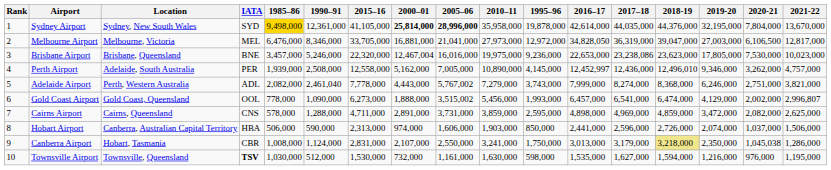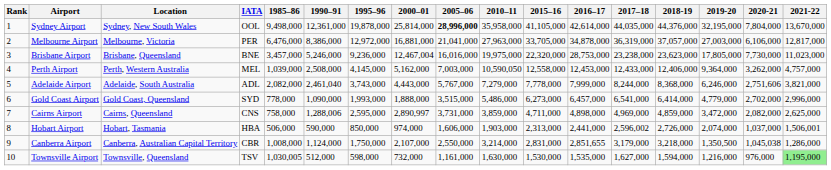columns swapped: 1995–96 <-> 2015–16
Sydney Airport | IATA: SYD -> OOL
Sydney Airport | 1985–86: gold background -> no background
Sydney Airport | 2000–01: bold -> normal
Melbourne Airport | IATA: MEL -> PER
Melbourne Airport | 1990–91: 8,346,000 -> 8,386,000
Melbourne Airport | 2010–11: 27,973,000 -> 27,963,000
Melbourne Airport | 2016–17: 34,828,050 -> 34,878,000
Melbourne Airport | 2018-19: 39,047,000 -> 37,057,000
Melbourne Airport | 2020-21: 6,106,500 -> 6,106,000
Brisbane Airport | 2016–17: 22,653,000 -> 28,753,000
Brisbane Airport | 2017–18: 23,238,086 -> 23,238,000
Brisbane Airport | 2020-21: 7,530,000 -> 7,730,000
Brisbane Airport | 2021-22: 10,023,000 -> 11,023,000
Perth Airport | Location: Adelaide, South Australia -> Perth, Western Australia
Perth Airport | IATA: PER -> MEL
Perth Airport | 1985–86: 1,939,000 -> 1,039,000
Perth Airport | 2005–06: 7,005,000 -> 7,003,000
Perth Airport | 2010–11: 10,890,000 -> 10,590,050
Perth Airport | 2016–17: 12,452,997 -> 12,453,000
Perth Airport | 2017–18: 12,436,000 -> 12,433,000
Perth Airport | 2018-19: 12,496,010 -> 12,406,000
Perth Airport | 2019-20: 9,346,000 -> 9,364,000
Adelaide Airport | Location: Perth, Western Australia -> Adelaide, South Australia
Adelaide Airport | 2005–06: 5,767,002 -> 5,767,000
Adelaide Airport | 2017–18: 8,274,000 -> 8,244,000
Adelaide Airport | 2020-21: 2,751,000 -> 2,751,606
Gold Coast Airport | IATA: OOL -> SYD
Gold Coast Airport | 2005–06: 3,515,002 -> 3,515,000
Gold Coast Airport | 2010–11: 5,456,000 -> 5,486,000
Gold Coast Airport | 2018-19: 6,474,000 -> 6,414,000
Gold Coast Airport | 2019-20: 4,129,000 -> 4,779,000
Gold Coast Airport | 2020-21: 2,002,000 -> 2,702,000
Gold Coast Airport | 2021-22: 2,996,807 -> 2,996,000
Cairns Airport | 1985–86: 578,000 -> 758,000
Cairns Airport | 1990–91: 1,288,000 -> 1,288,006
Cairns Airport | 2000–01: 2,891,000 -> 2,890,997
Hobart Airport | Location: Canberra, Australian Capital Territory -> Hobart, Tasmania
Hobart Airport | 2017–18: 2,596,000 -> 2,596,002
Hobart Airport | 2021-22: 1,506,000 -> 1,506,001
Canberra Airport | Location: Hobart, Tasmania -> Canberra, Australian Capital Territory
Canberra Airport | 2010–11: 3,241,000 -> 3,214,000
Canberra Airport | 2016–17: 3,013,000 -> 2,851,655
Canberra Airport | 2018-19: khaki background -> no background
Canberra Airport | 2019-20: 2,350,000 -> 1,350,500
Townsville Airport | IATA: bold -> normal
Townsville Airport | 1985–86: 1,030,000 -> 1,030,005
Townsville Airport | 2021-22: no background -> lightgreen background
